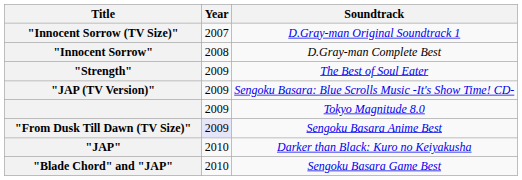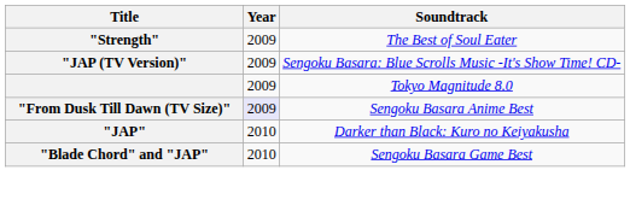- row: "Innocent Sorrow (TV Size)" | 2007 | D.Gray-man Original Soundtrack 1
- row: "Innocent Sorrow" | 2008 | D.Gray-man Complete Best
